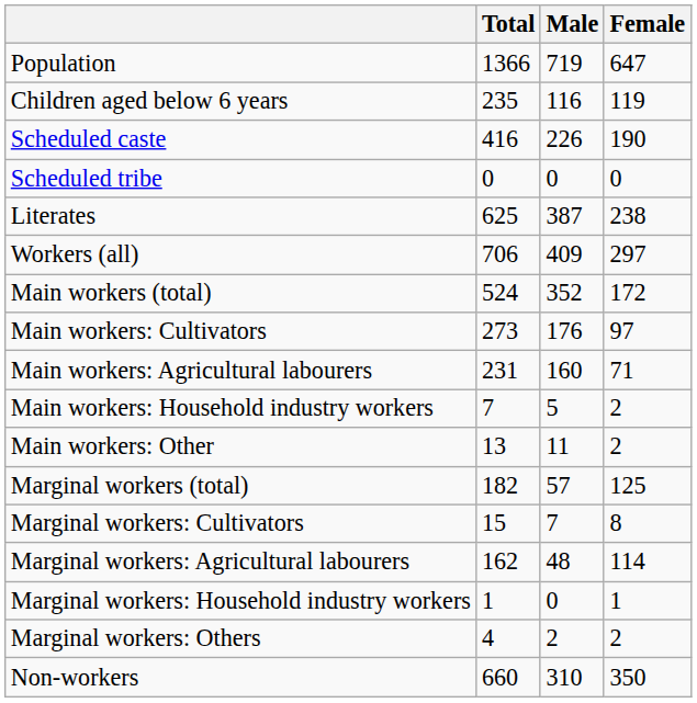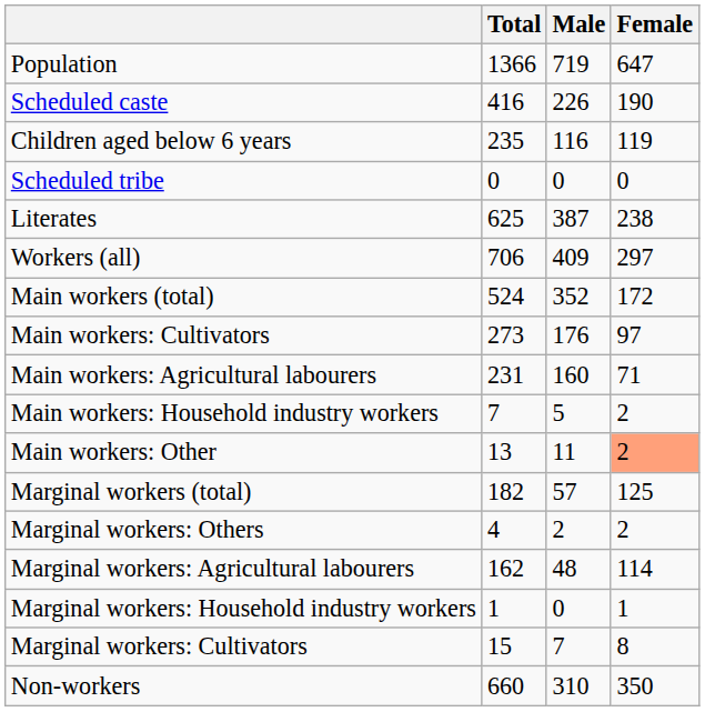rows swapped: Children aged below 6 years <-> Scheduled caste
Main workers: Other | Female: no background -> lightsalmon background
rows swapped: Marginal workers: Cultivators <-> Marginal workers: Others
